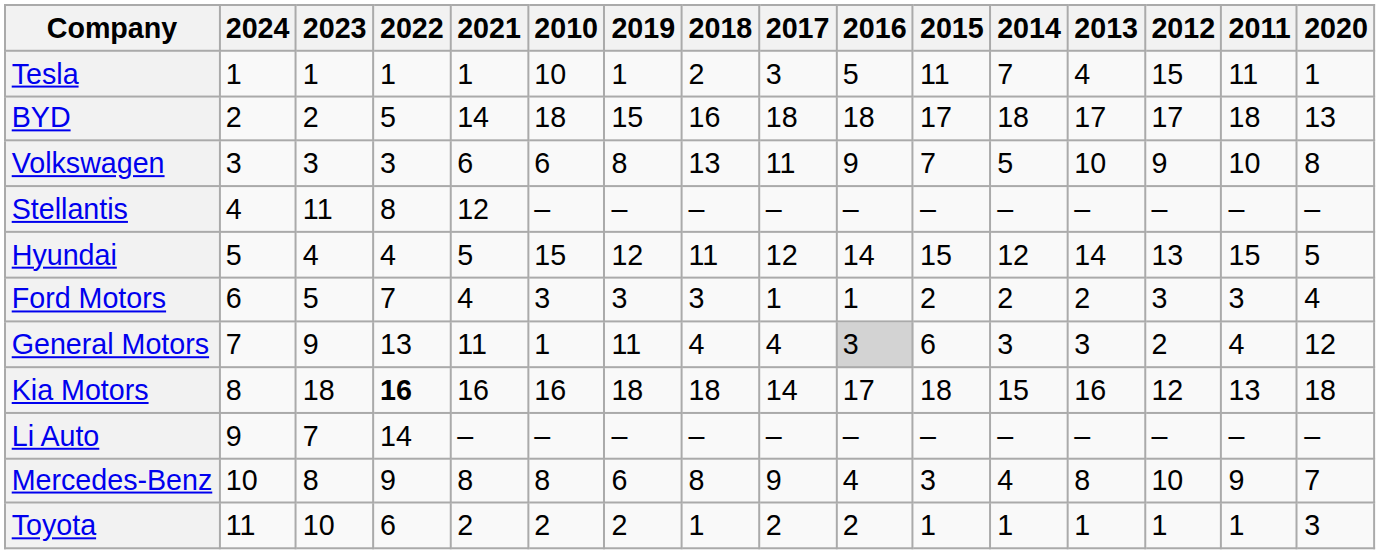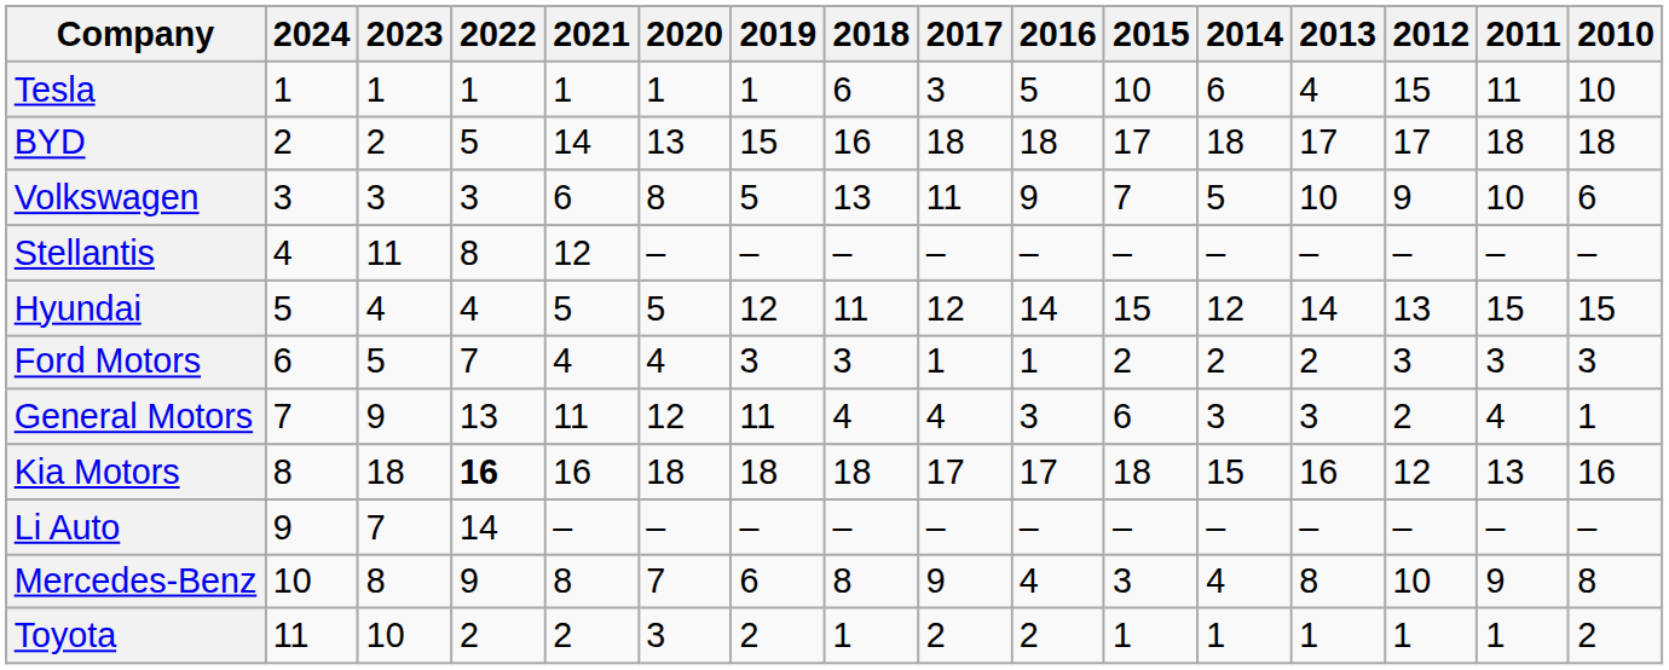columns swapped: 2020 <-> 2010
Tesla | 2018: 2 -> 6
Tesla | 2015: 11 -> 10
Tesla | 2014: 7 -> 6
Volkswagen | 2019: 8 -> 5
General Motors | 2016: lightgrey background -> no background
Kia Motors | 2017: 14 -> 17
Toyota | 2022: 6 -> 2
